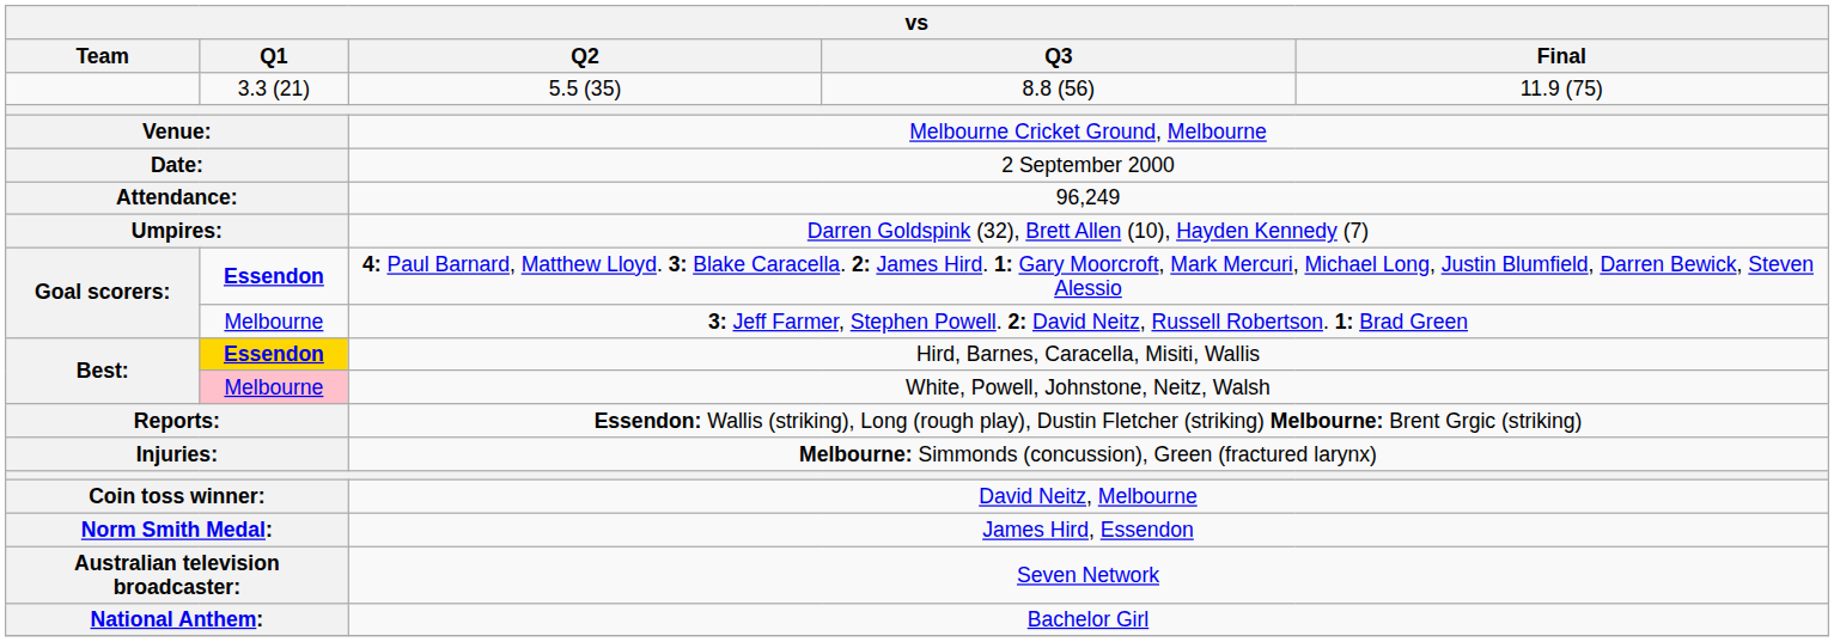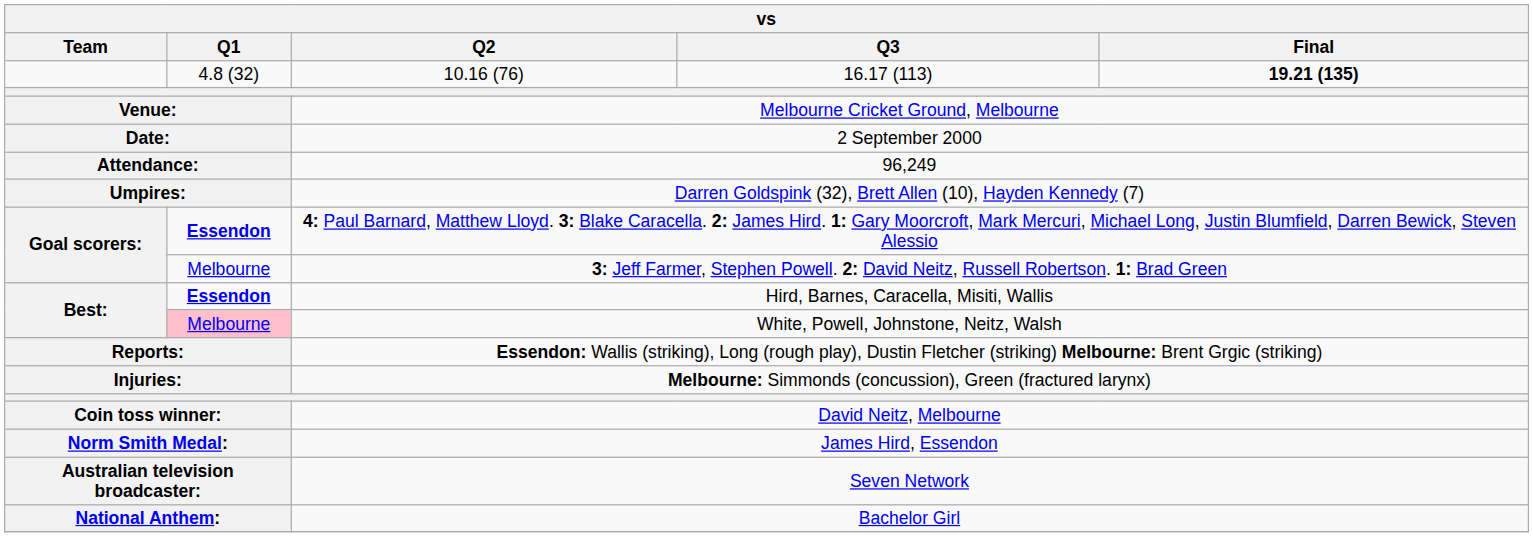+ row: 4.8 (32) | 10.16 (76) | 16.17 (113) | 19.21 (135)
- row: 3.3 (21) | 5.5 (35) | 8.8 (56) | 11.9 (75)
Hird, Barnes, Caracella, Misiti, Wallis | Q1: gold background -> no background
